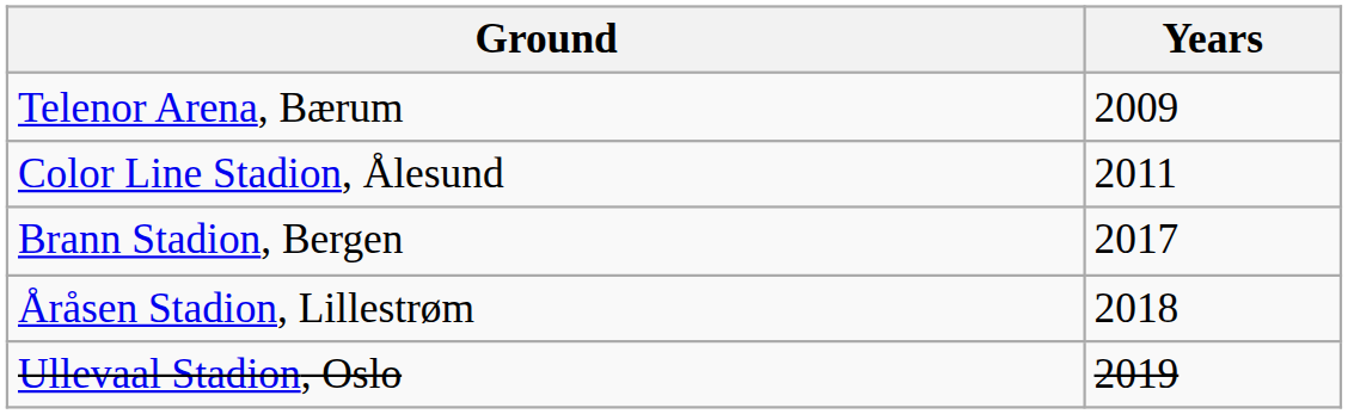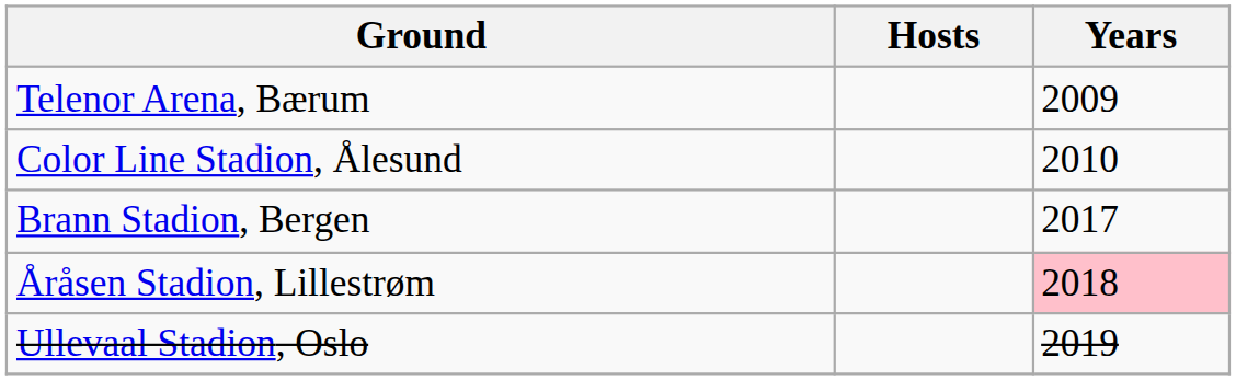+ column: Hosts
Color Line Stadion, Ålesund | Years: 2011 -> 2010
Åråsen Stadion, Lillestrøm | Years: no background -> pink background
